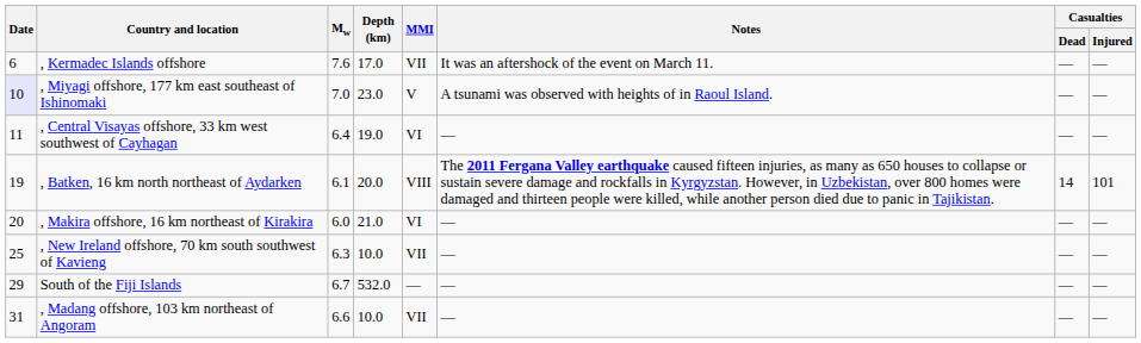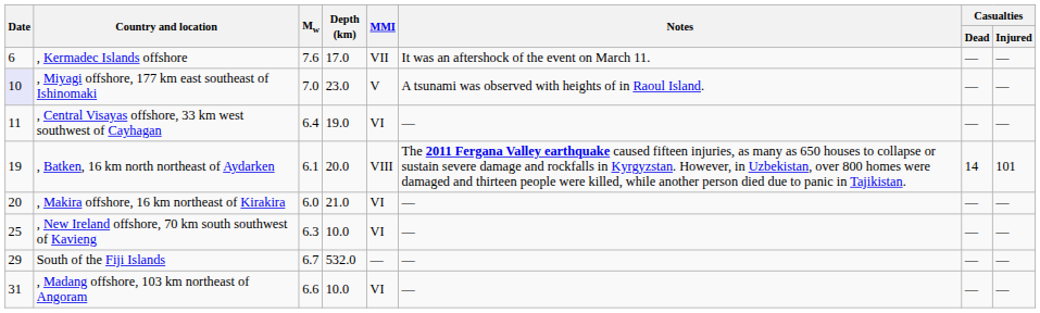, New Ireland offshore, 70 km south southwest of Kavieng | MMI: VII -> VI
, Madang offshore, 103 km northeast of Angoram | MMI: VII -> VI
